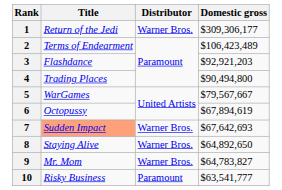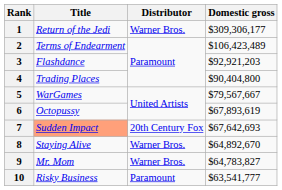4 | Domestic gross: $90,494,800 -> $90,404,800
6 | Domestic gross: $67,894,619 -> $67,893,619
7 | Distributor: Warner Bros. -> 20th Century Fox
8 | Domestic gross: $64,892,650 -> $64,892,670
